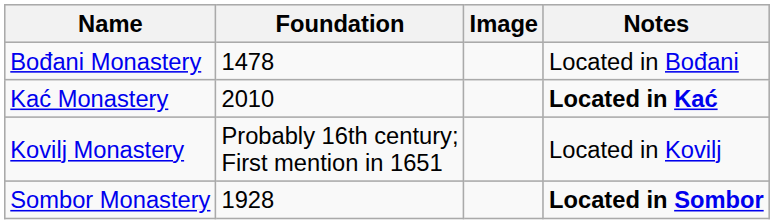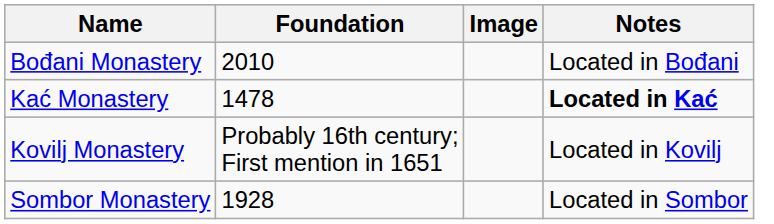Bođani Monastery | Foundation: 1478 -> 2010
Kać Monastery | Foundation: 2010 -> 1478
Sombor Monastery | Notes: bold -> normal
